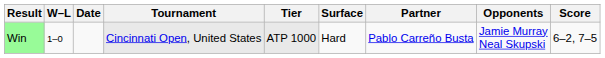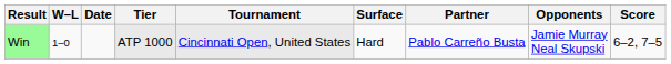columns swapped: Tournament <-> Tier
